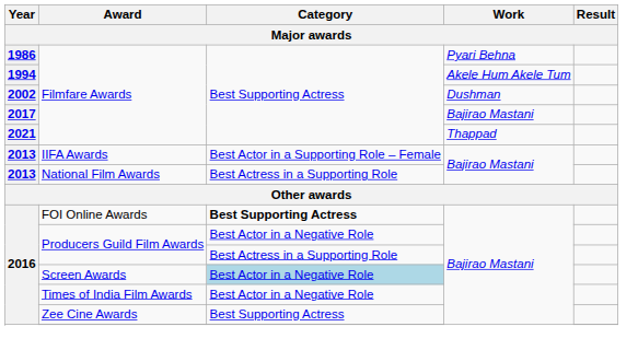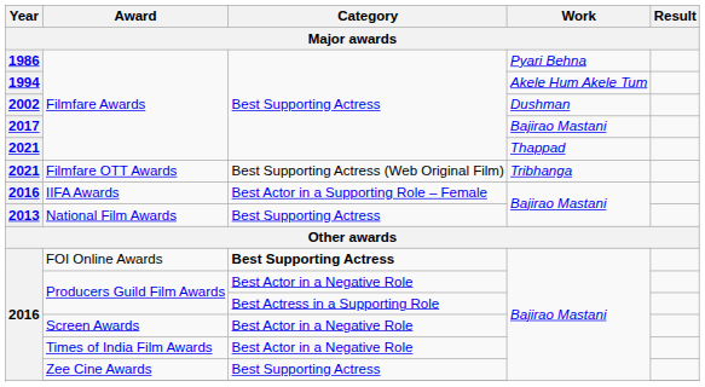+ row: 2021 | Filmfare OTT Awards | Best Supporting Actress (Web Original Film) | Tribhanga
IIFA Awards | Year: 2013 -> 2016
National Film Awards | Category: Best Actress in a Supporting Role -> Best Supporting Actress
Screen Awards | Category: lightblue background -> no background
